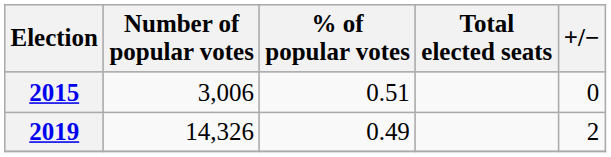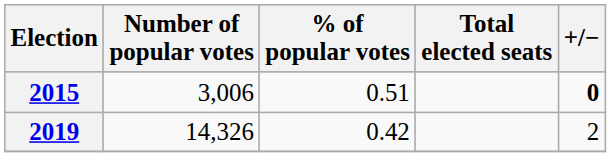2015 | +/−: normal -> bold
2019 | % of popular votes: 0.49 -> 0.42
